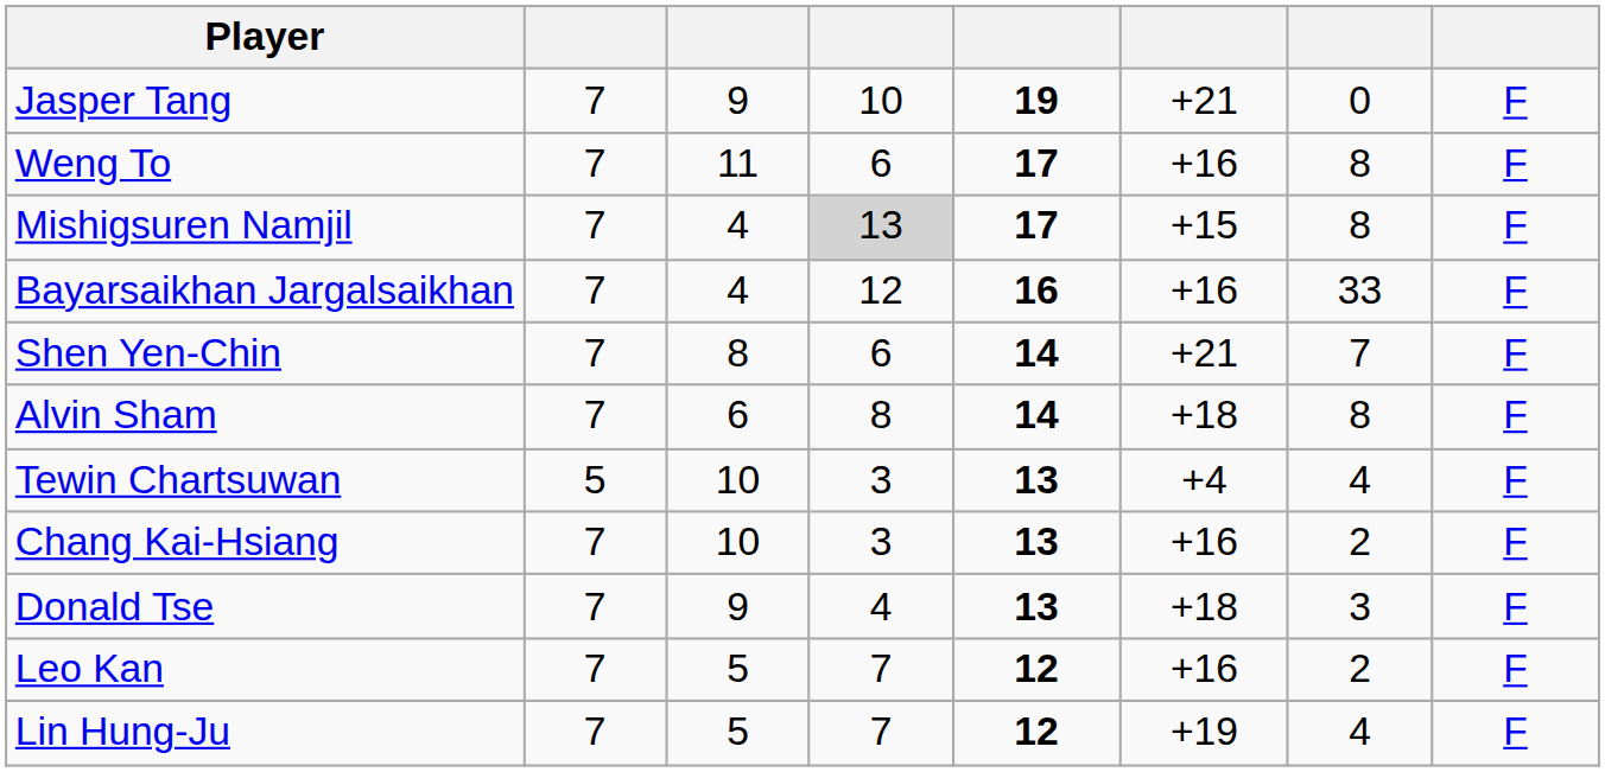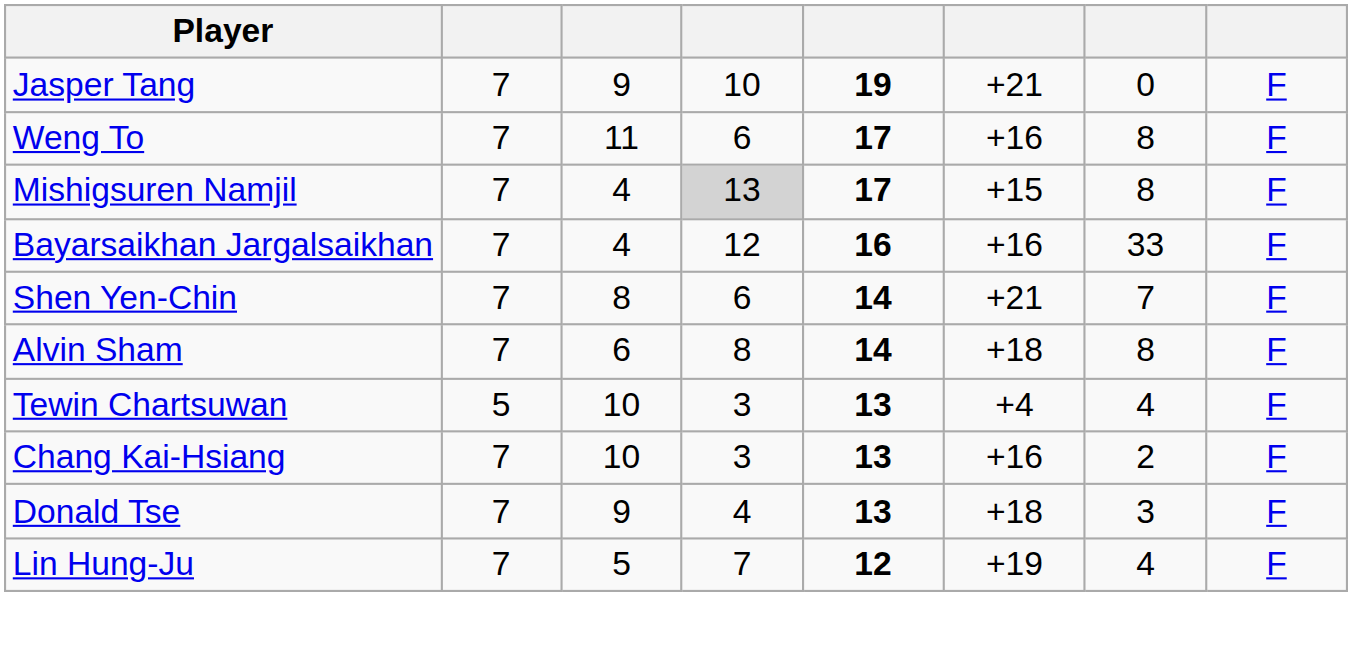- row: Leo Kan | 7 | 5 | 7 | 12 | +16 | 2 | F
